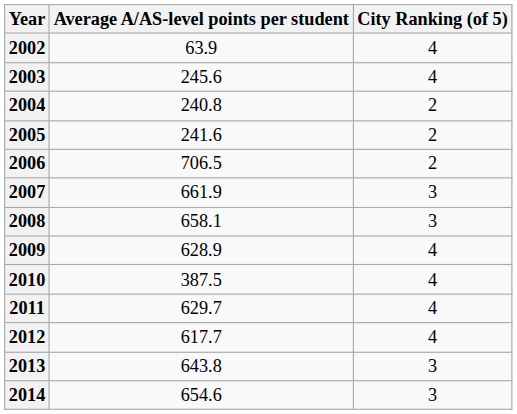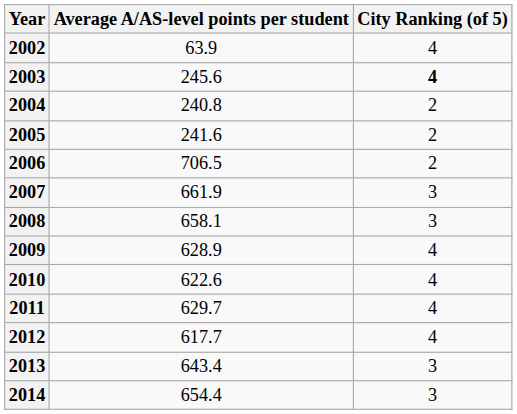2003 | City Ranking (of 5): normal -> bold
2010 | Average A/AS-level points per student: 387.5 -> 622.6
2013 | Average A/AS-level points per student: 643.8 -> 643.4
2014 | Average A/AS-level points per student: 654.6 -> 654.4
